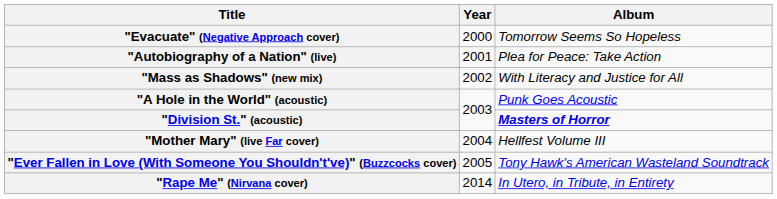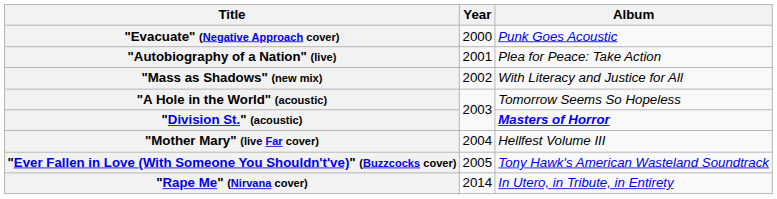"Evacuate" (Negative Approach cover) | Album: Tomorrow Seems So Hopeless -> Punk Goes Acoustic
"A Hole in the World" (acoustic) | Album: Punk Goes Acoustic -> Tomorrow Seems So Hopeless
